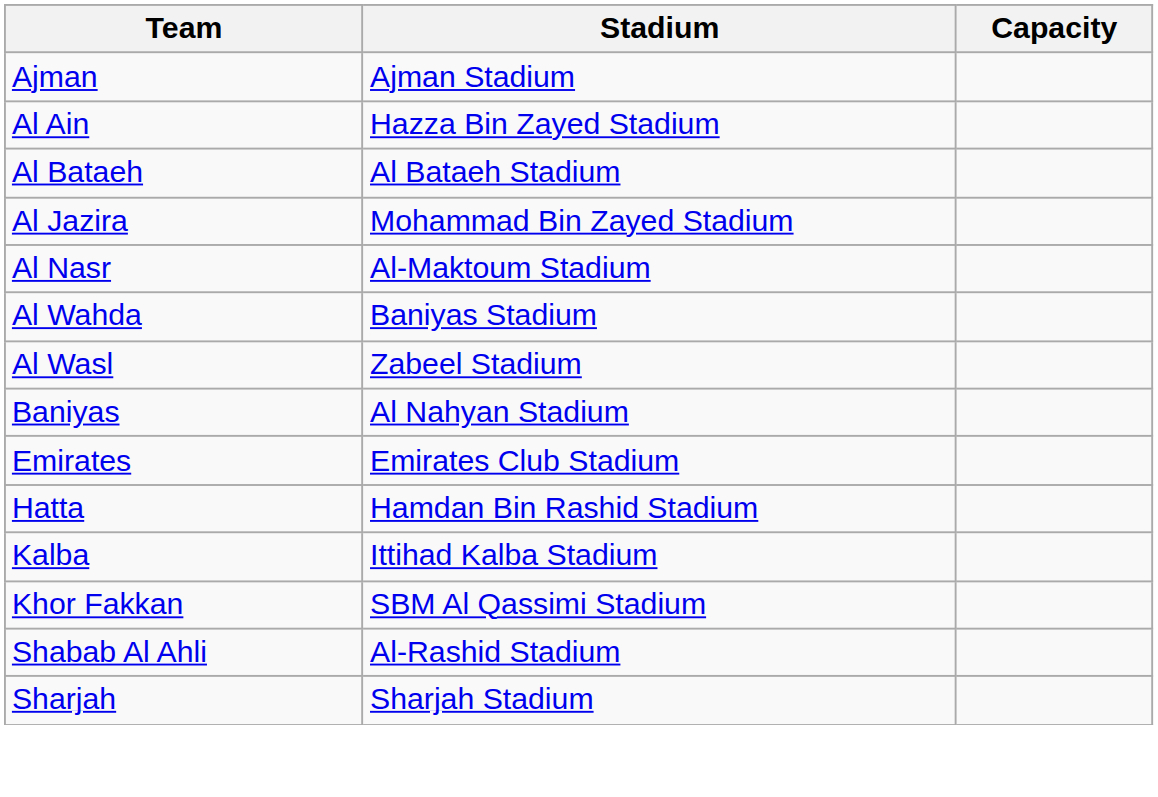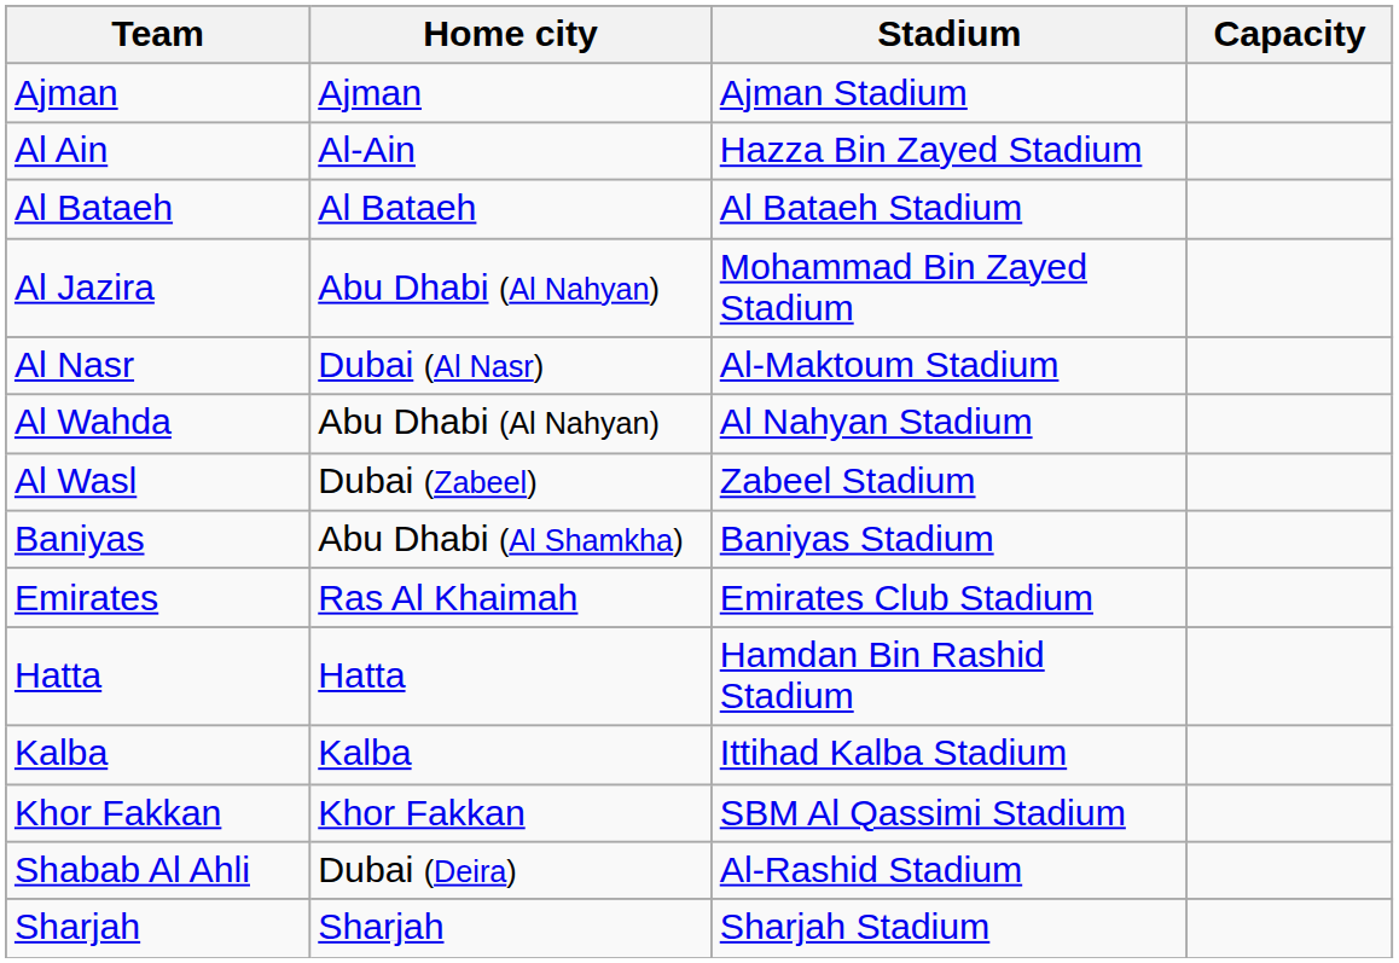+ column: Home city | Ajman | Al-Ain | Al Bataeh | Abu Dhabi (Al Nahyan) | Dubai (Al Nasr) | Abu Dhabi (Al Nahyan) | Dubai (Zabeel) | Abu Dhabi (Al Shamkha) | Ras Al Khaimah | Hatta | Kalba | Khor Fakkan | Dubai (Deira) | Sharjah
Al Wahda | Stadium: Baniyas Stadium -> Al Nahyan Stadium
Baniyas | Stadium: Al Nahyan Stadium -> Baniyas Stadium
